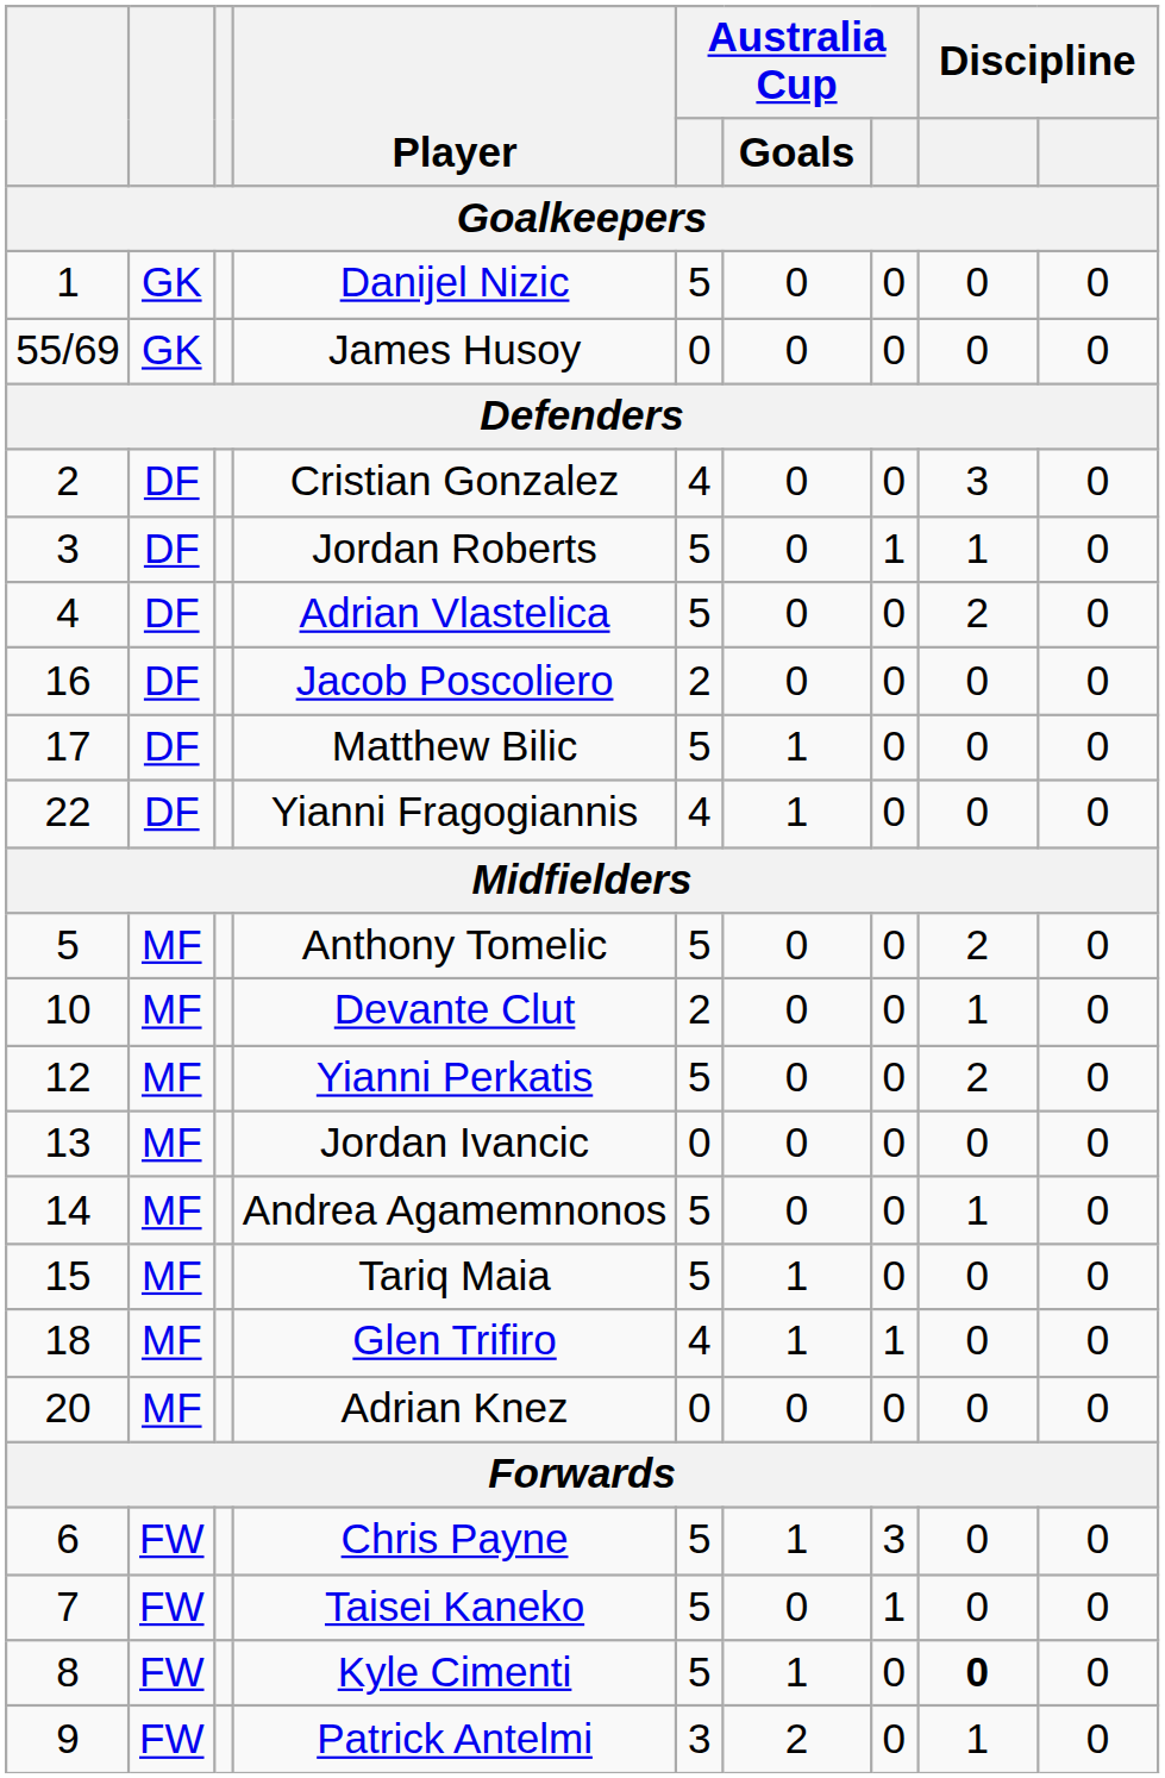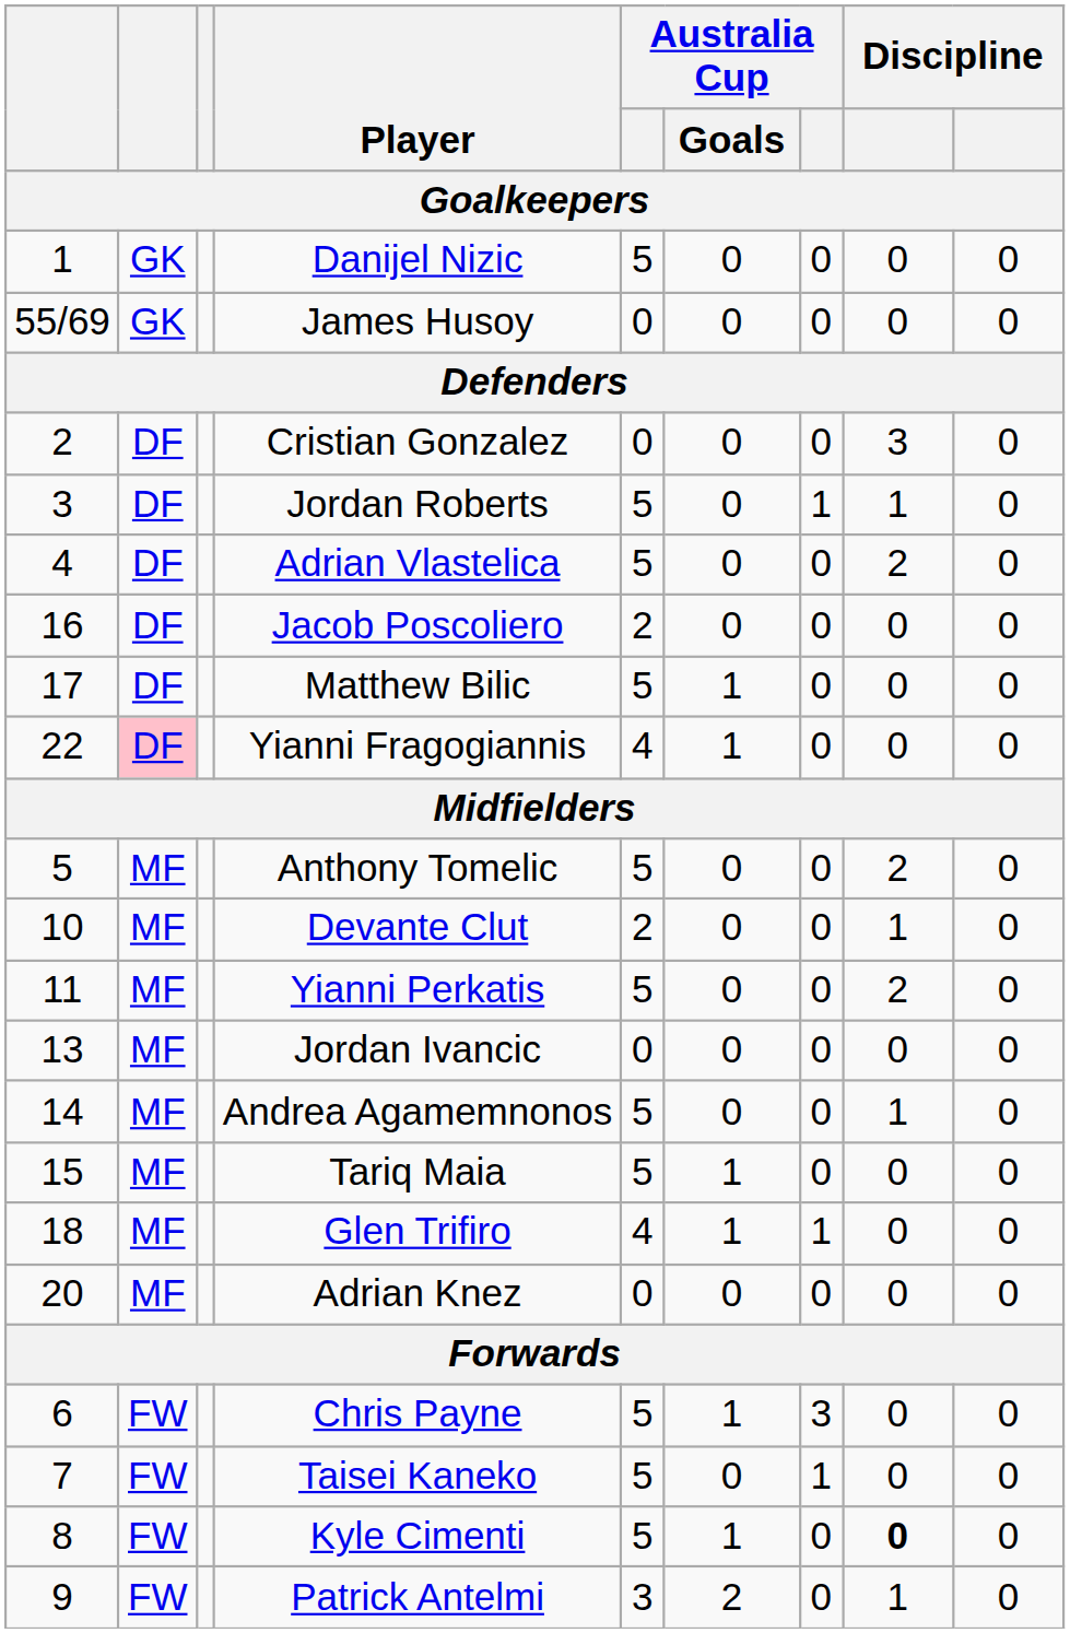Cristian Gonzalez | column 5: 4 -> 0
Yianni Fragogiannis | column 2: no background -> pink background
Yianni Perkatis | column 1: 12 -> 11
